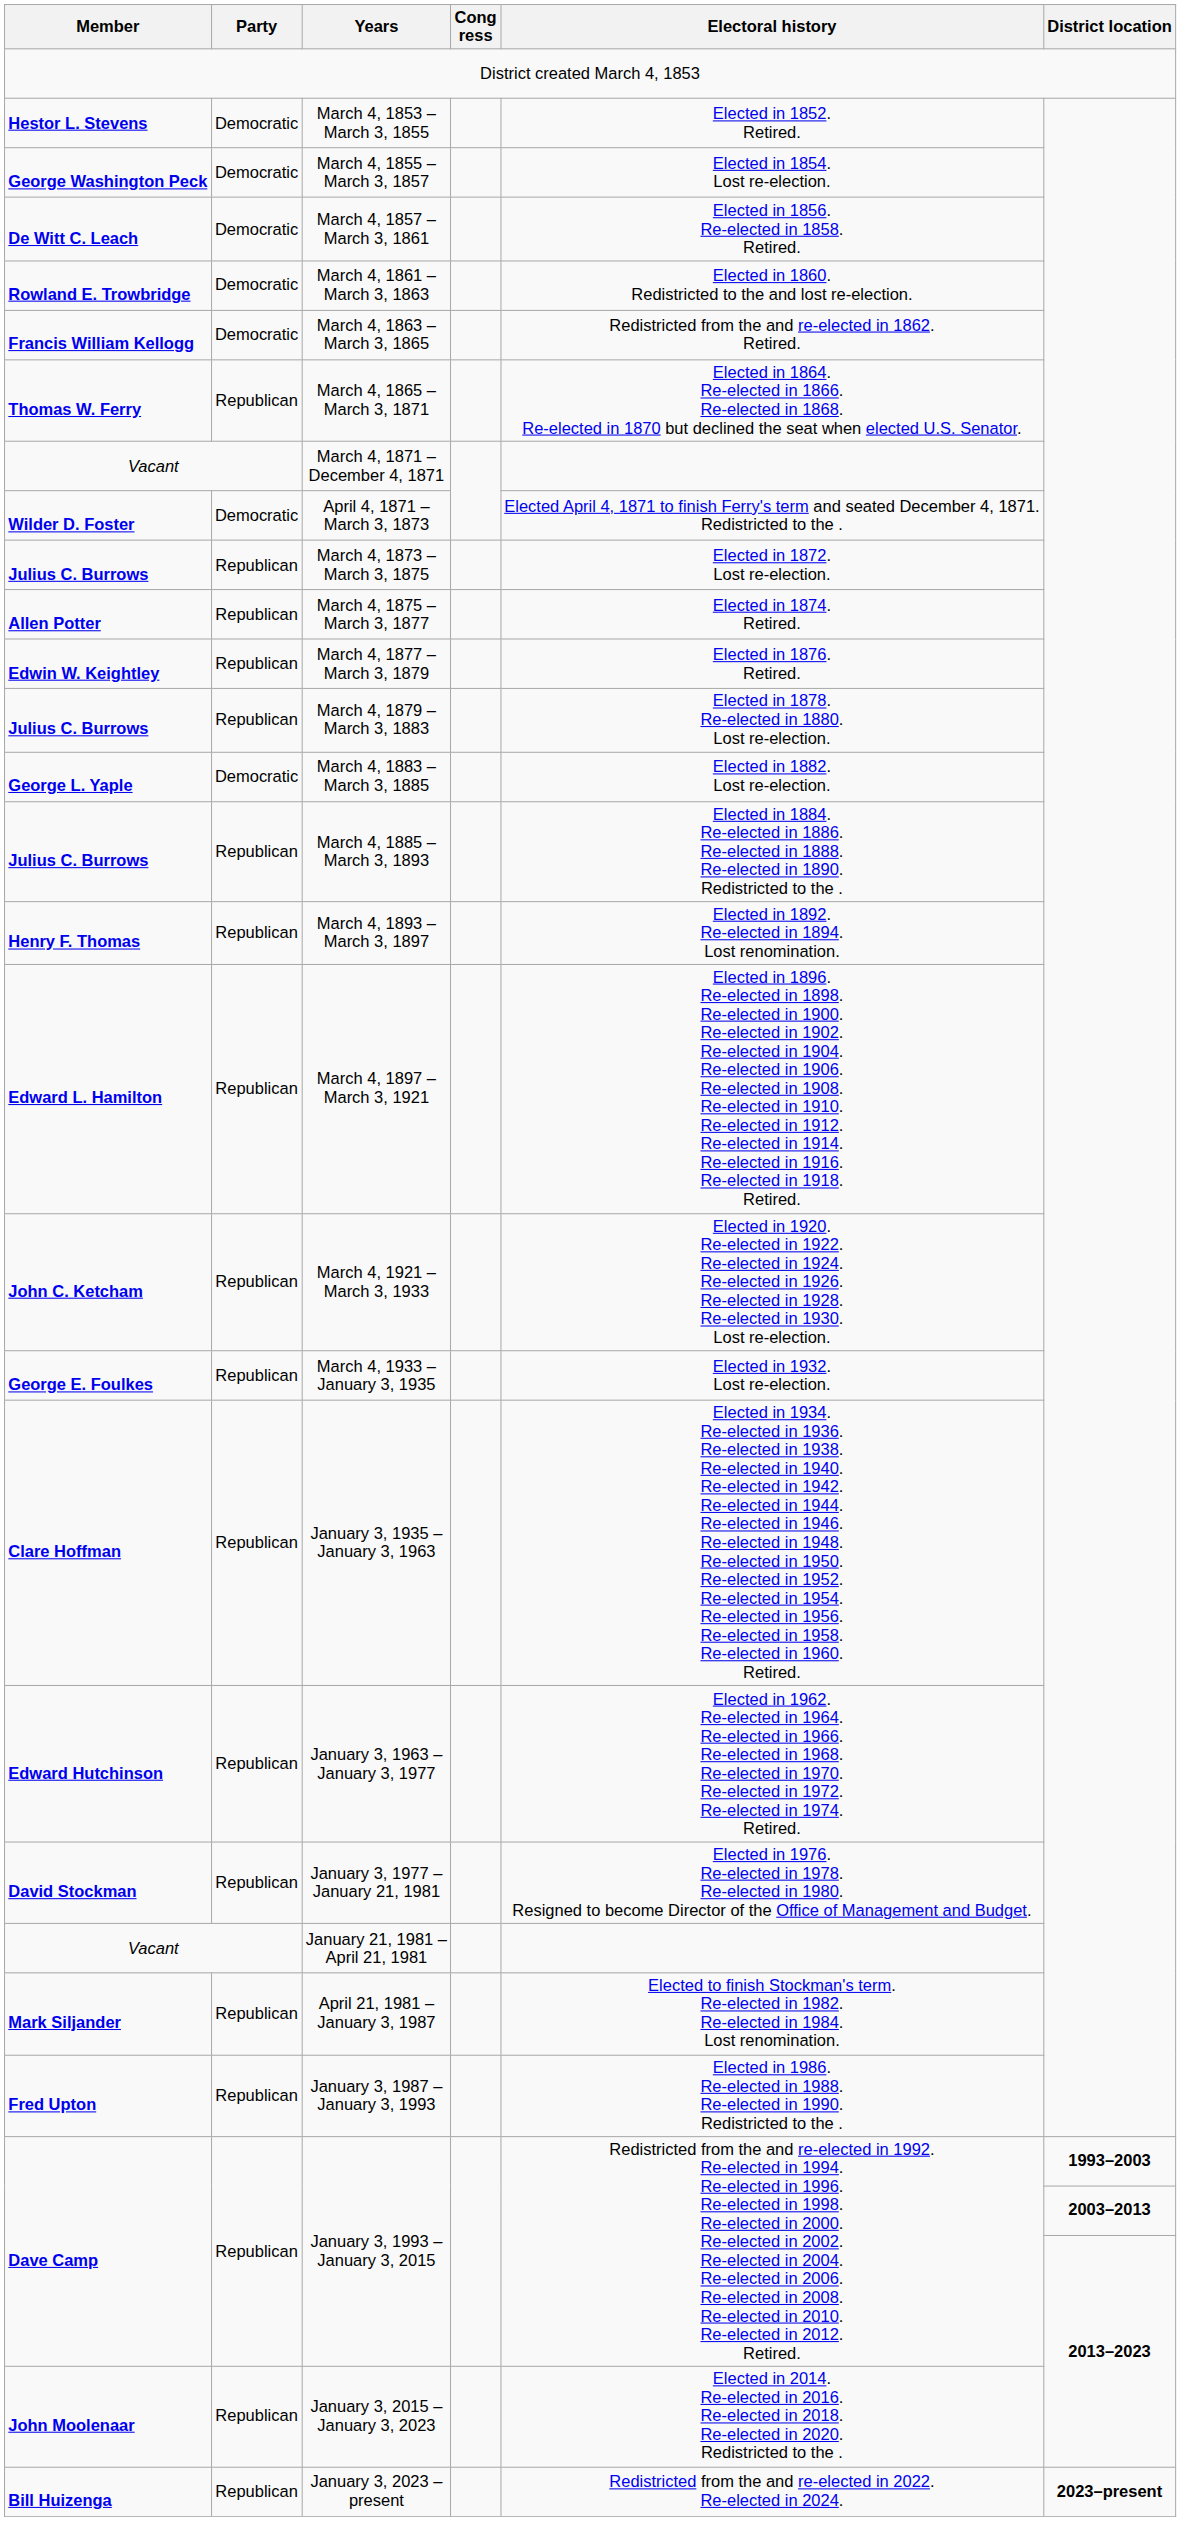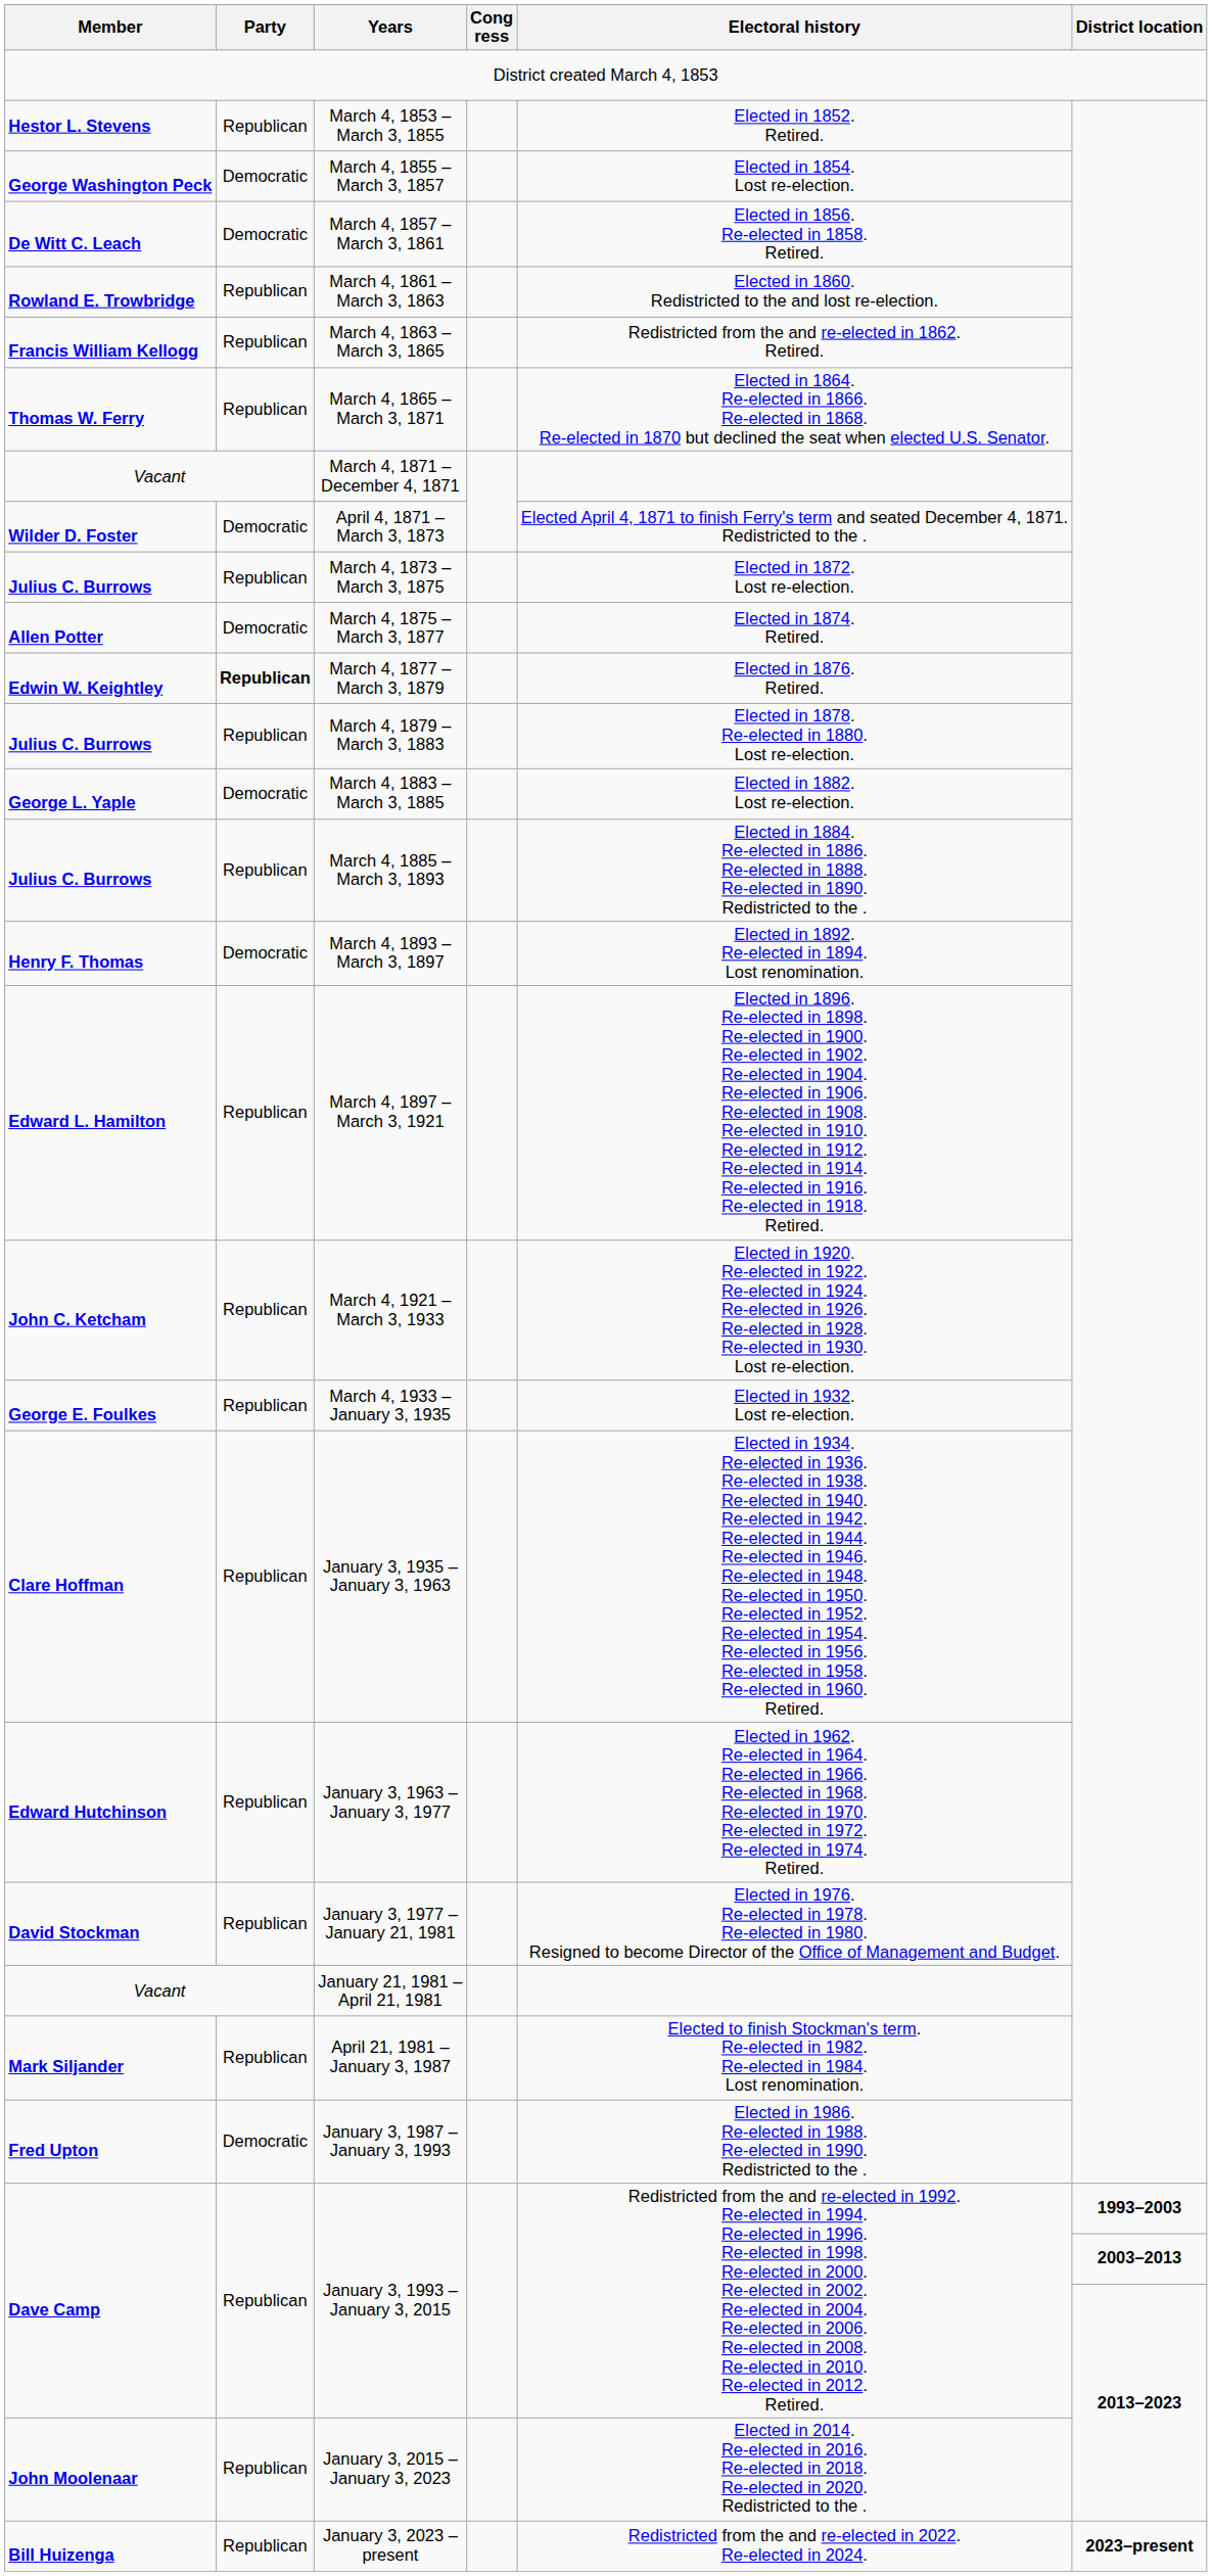March 4, 1853 – March 3, 1855 | Party: Democratic -> Republican
March 4, 1861 – March 3, 1863 | Party: Democratic -> Republican
March 4, 1863 – March 3, 1865 | Party: Democratic -> Republican
March 4, 1875 – March 3, 1877 | Party: Republican -> Democratic
March 4, 1877 – March 3, 1879 | Party: normal -> bold
March 4, 1893 – March 3, 1897 | Party: Republican -> Democratic
January 3, 1987 – January 3, 1993 | Party: Republican -> Democratic
